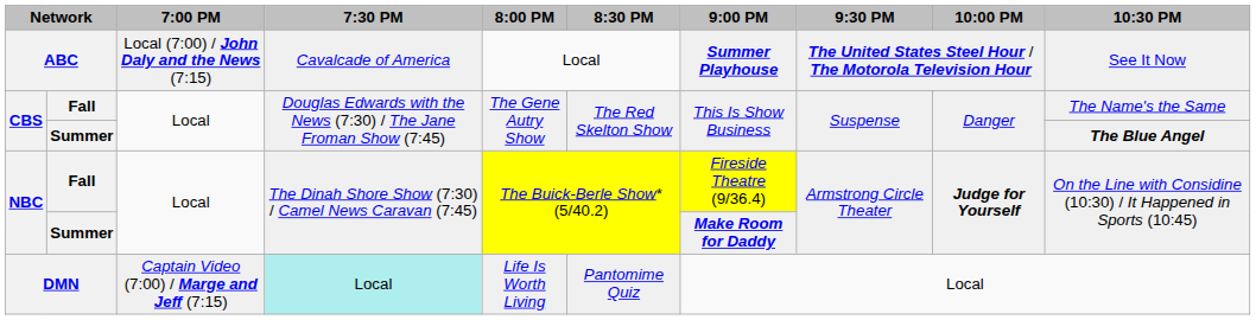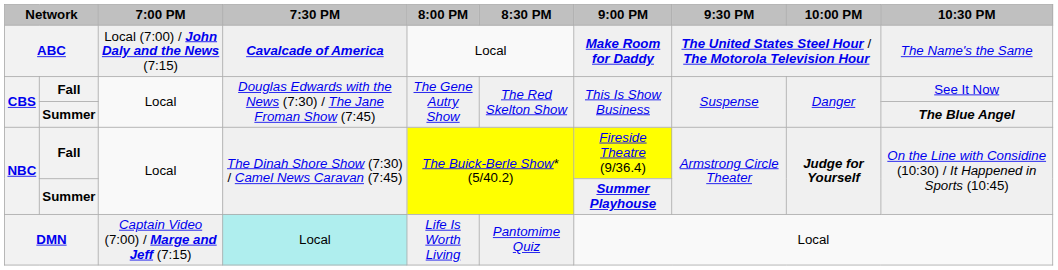ABC | 7:30 PM: normal -> bold
ABC | 9:00 PM: Summer Playhouse -> Make Room for Daddy
ABC | 10:30 PM: See It Now -> The Name's the Same
CBS / Fall | 10:30 PM: The Name's the Same -> See It Now
NBC / Summer | 9:00 PM: Make Room for Daddy -> Summer Playhouse
